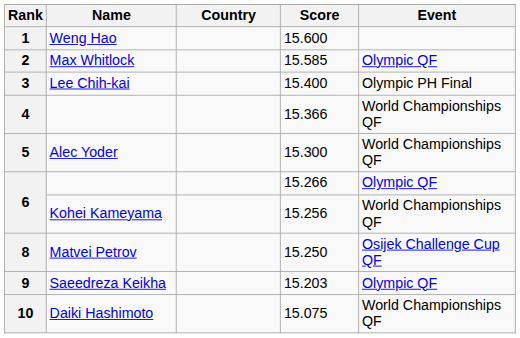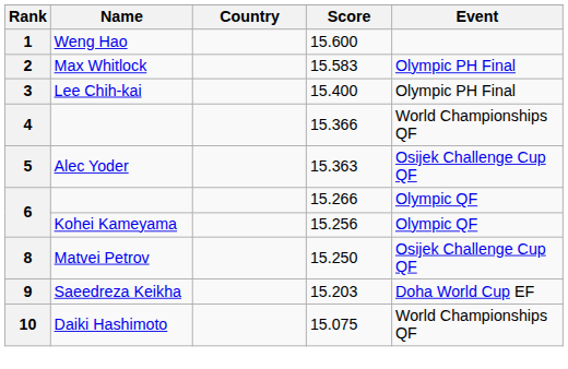2 | Score: 15.585 -> 15.583
2 | Event: Olympic QF -> Olympic PH Final
5 | Score: 15.300 -> 15.363
5 | Event: World Championships QF -> Osijek Challenge Cup QF
6 / Kohei Kameyama | Event: World Championships QF -> Olympic QF
9 | Event: Olympic QF -> Doha World Cup EF
